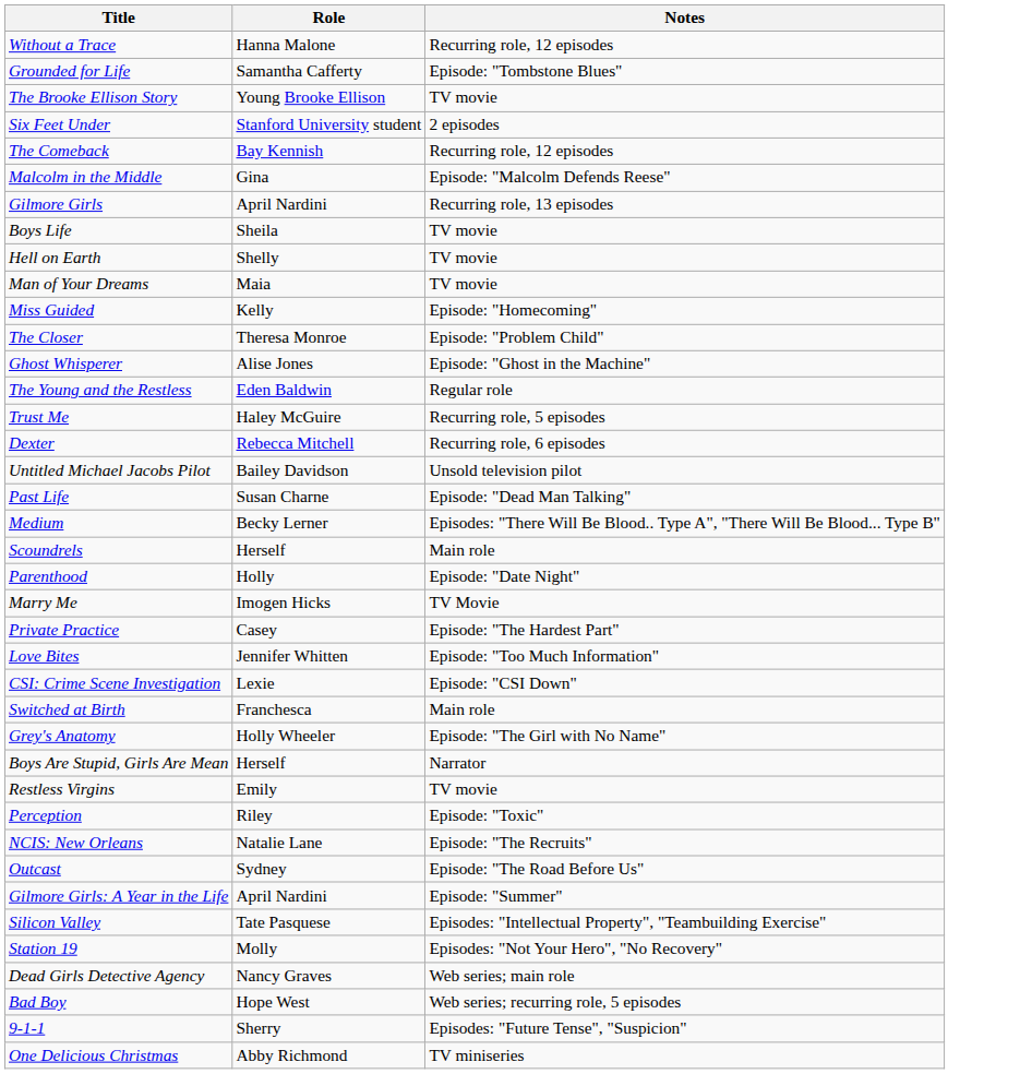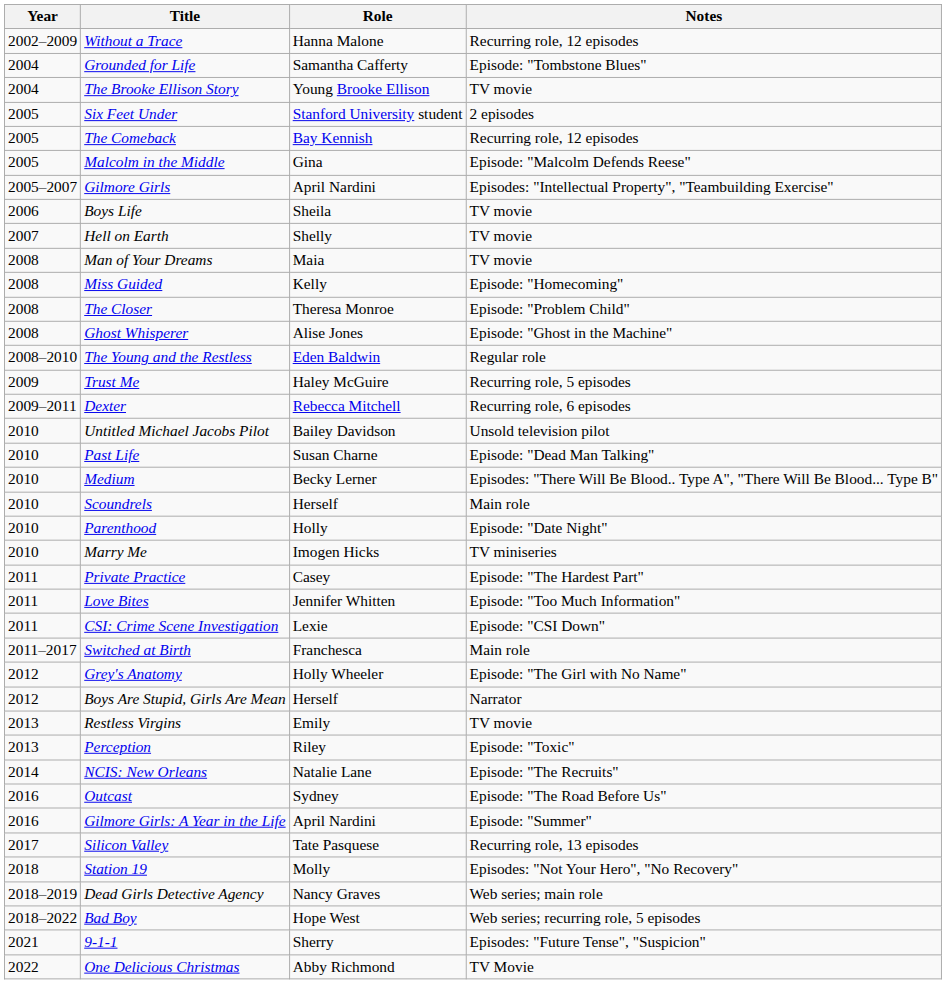+ column: Year | 2002–2009 | 2004 | 2004 | 2005 | 2005 | 2005 | 2005–2007 | 2006 | 2007 | 2008 | 2008 | 2008 | 2008 | 2008–2010 | 2009 | 2009–2011 | 2010 | 2010 | 2010 | 2010 | 2010 | 2010 | 2011 | 2011 | 2011 | 2011–2017 | 2012 | 2012 | 2013 | 2013 | 2014 | 2016 | 2016 | 2017 | 2018 | 2018–2019 | 2018–2022 | 2021 | 2022
Gilmore Girls | Notes: Recurring role, 13 episodes -> Episodes: "Intellectual Property", "Teambuilding Exercise"
Marry Me | Notes: TV Movie -> TV miniseries
Silicon Valley | Notes: Episodes: "Intellectual Property", "Teambuilding Exercise" -> Recurring role, 13 episodes
One Delicious Christmas | Notes: TV miniseries -> TV Movie
